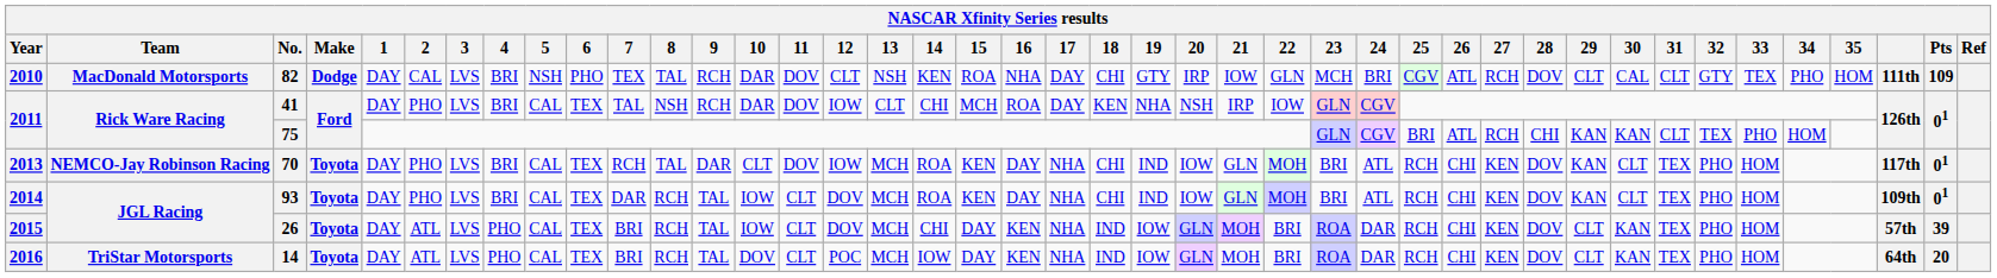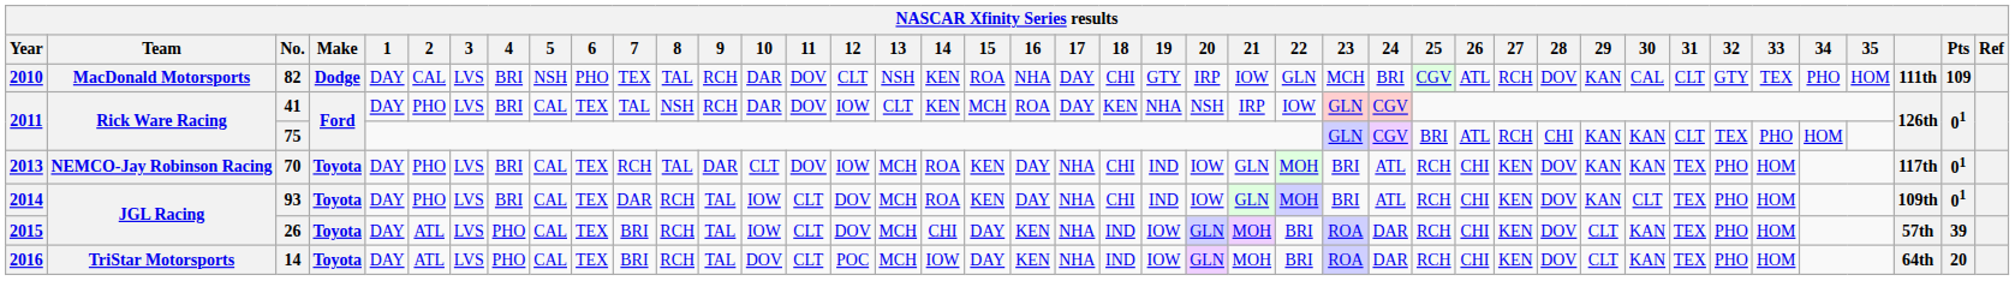82 | 29: CLT -> KAN
41 | 14: CHI -> KEN
70 | 30: CLT -> KAN
